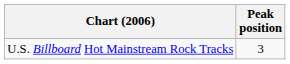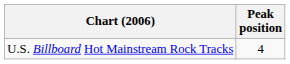U.S. Billboard Hot Mainstream Rock Tracks | Peak position: 3 -> 4
